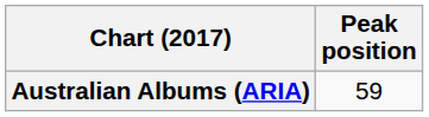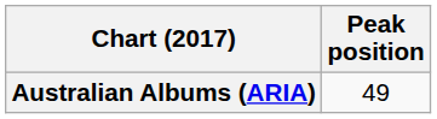Australian Albums (ARIA) | Peak position: 59 -> 49
